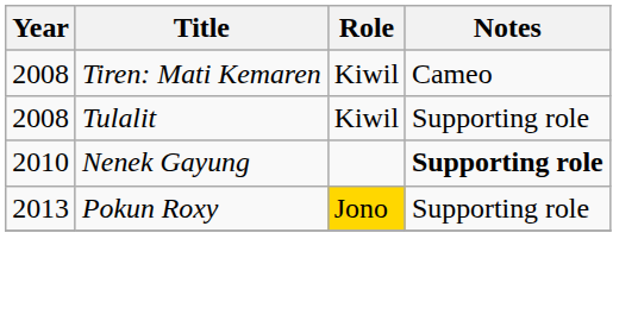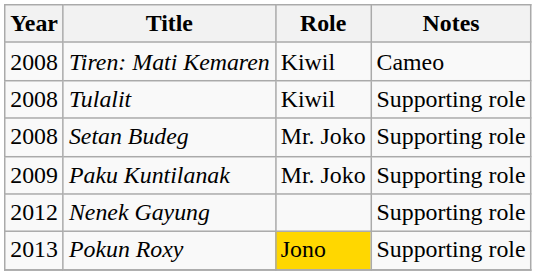+ row: 2008 | Setan Budeg | Mr. Joko | Supporting role
+ row: 2009 | Paku Kuntilanak | Mr. Joko | Supporting role
Nenek Gayung | Year: 2010 -> 2012
Nenek Gayung | Notes: bold -> normal
